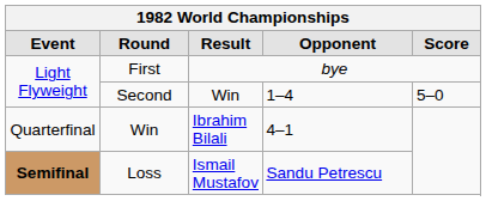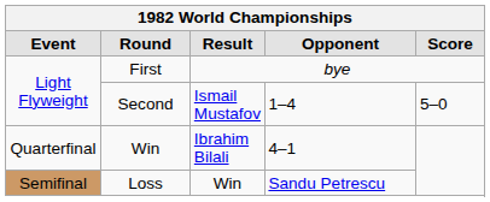Second | Result: Win -> Ismail Mustafov
Loss | Event: bold -> normal
Loss | Result: Ismail Mustafov -> Win
